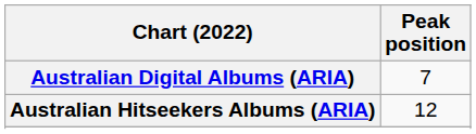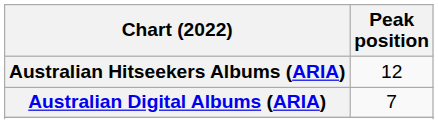rows swapped: Australian Digital Albums (ARIA) <-> Australian Hitseekers Albums (ARIA)
